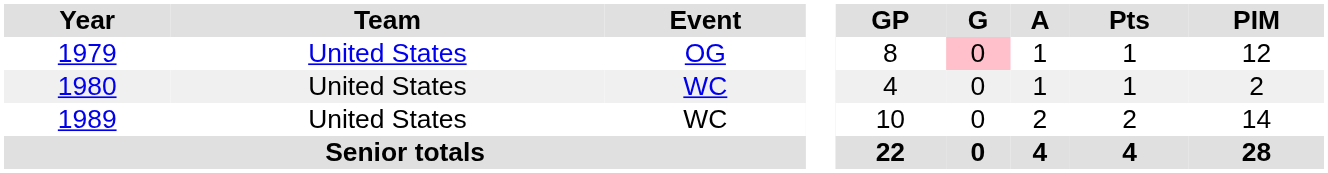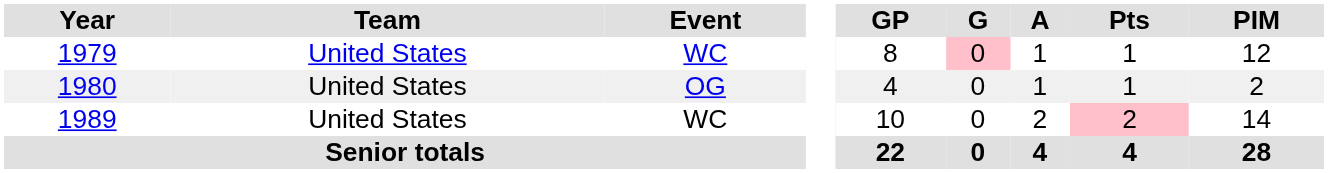1979 | Event: OG -> WC
1980 | Event: WC -> OG
1989 | Pts: no background -> pink background
